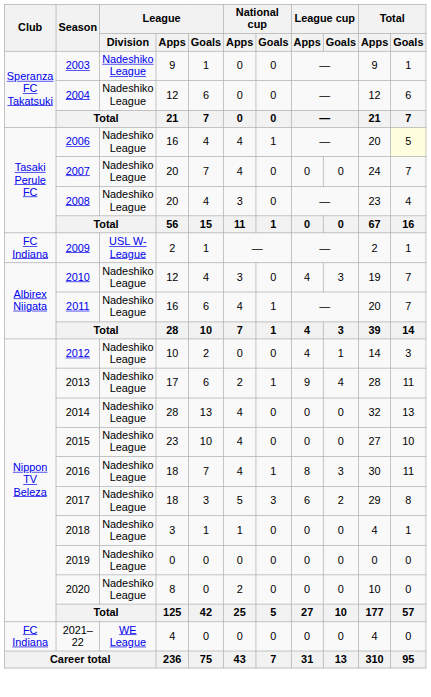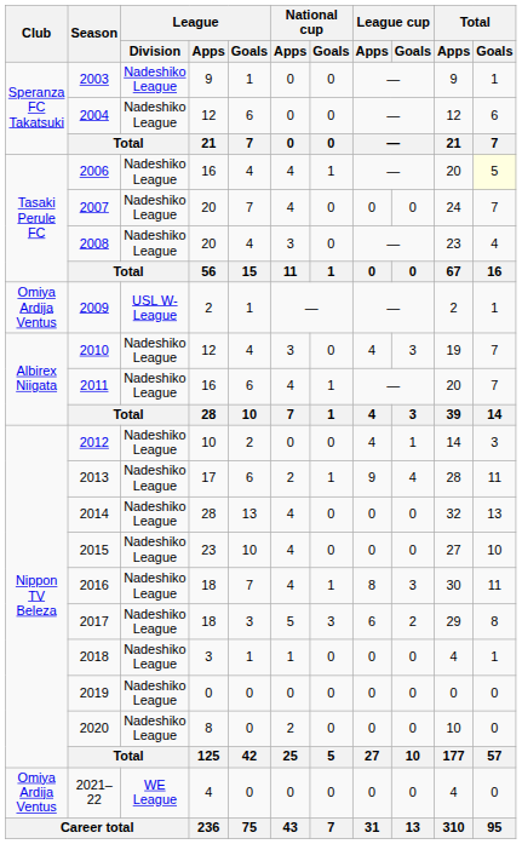2009 | Club: FC Indiana -> Omiya Ardija Ventus
2021–22 | Club: FC Indiana -> Omiya Ardija Ventus
